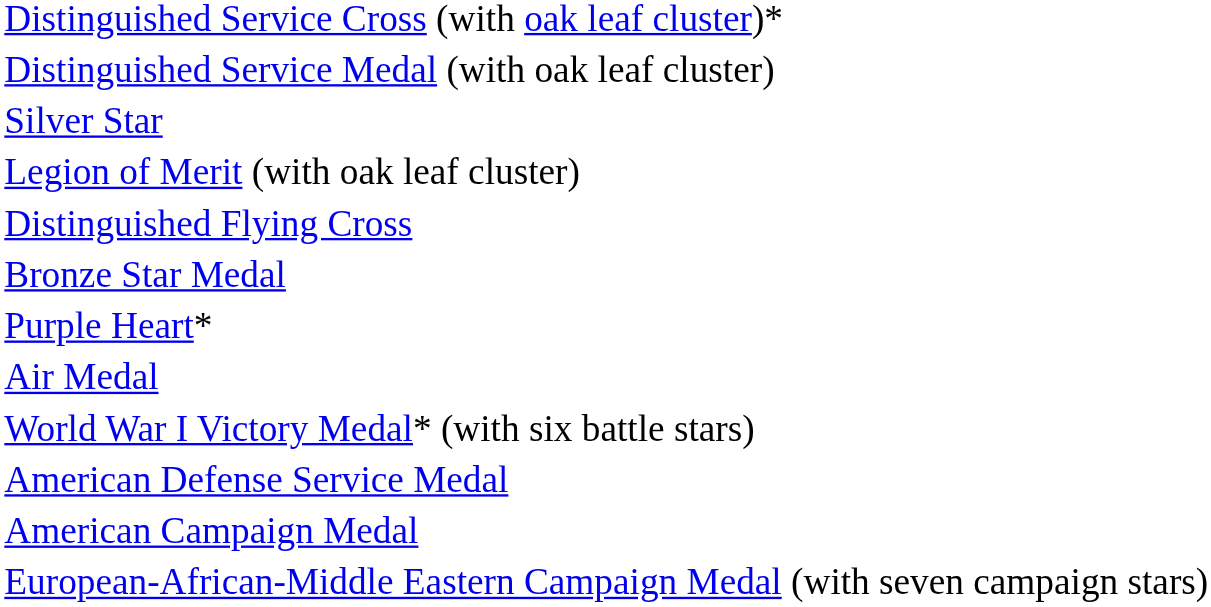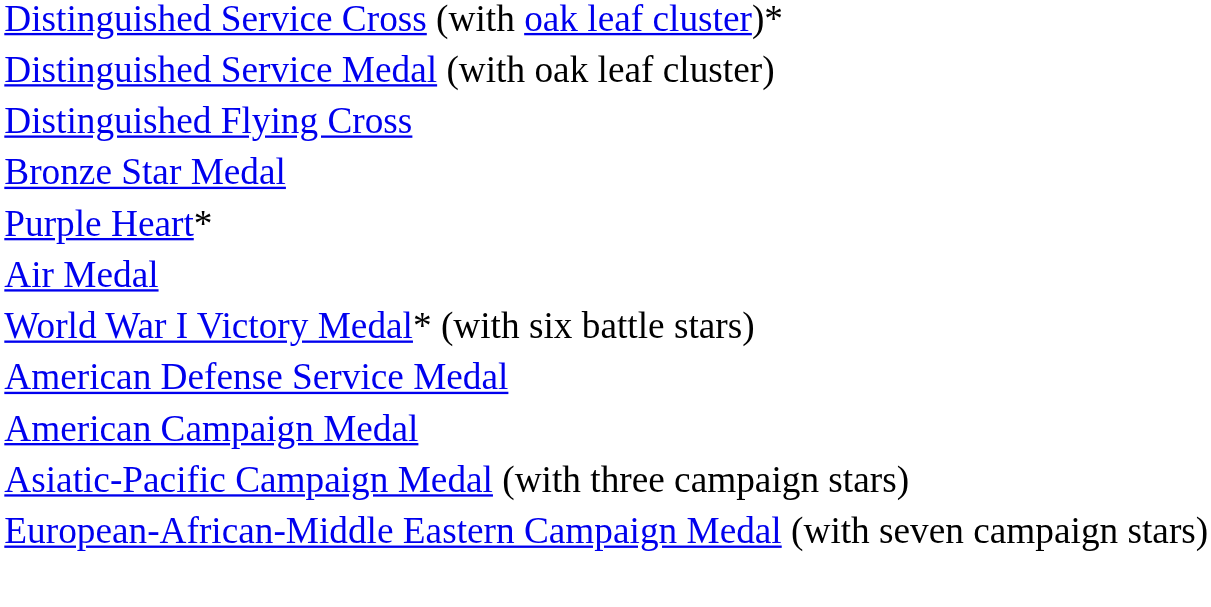- row: Silver Star
- row: Legion of Merit (with oak leaf cluster)
+ row: Asiatic-Pacific Campaign Medal (with three campaign stars)
